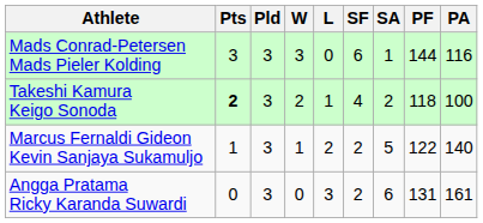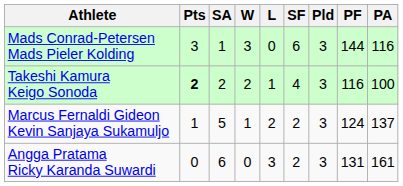columns swapped: Pld <-> SA
Takeshi Kamura Keigo Sonoda | PF: 118 -> 116
Marcus Fernaldi Gideon Kevin Sanjaya Sukamuljo | PF: 122 -> 124
Marcus Fernaldi Gideon Kevin Sanjaya Sukamuljo | PA: 140 -> 137
